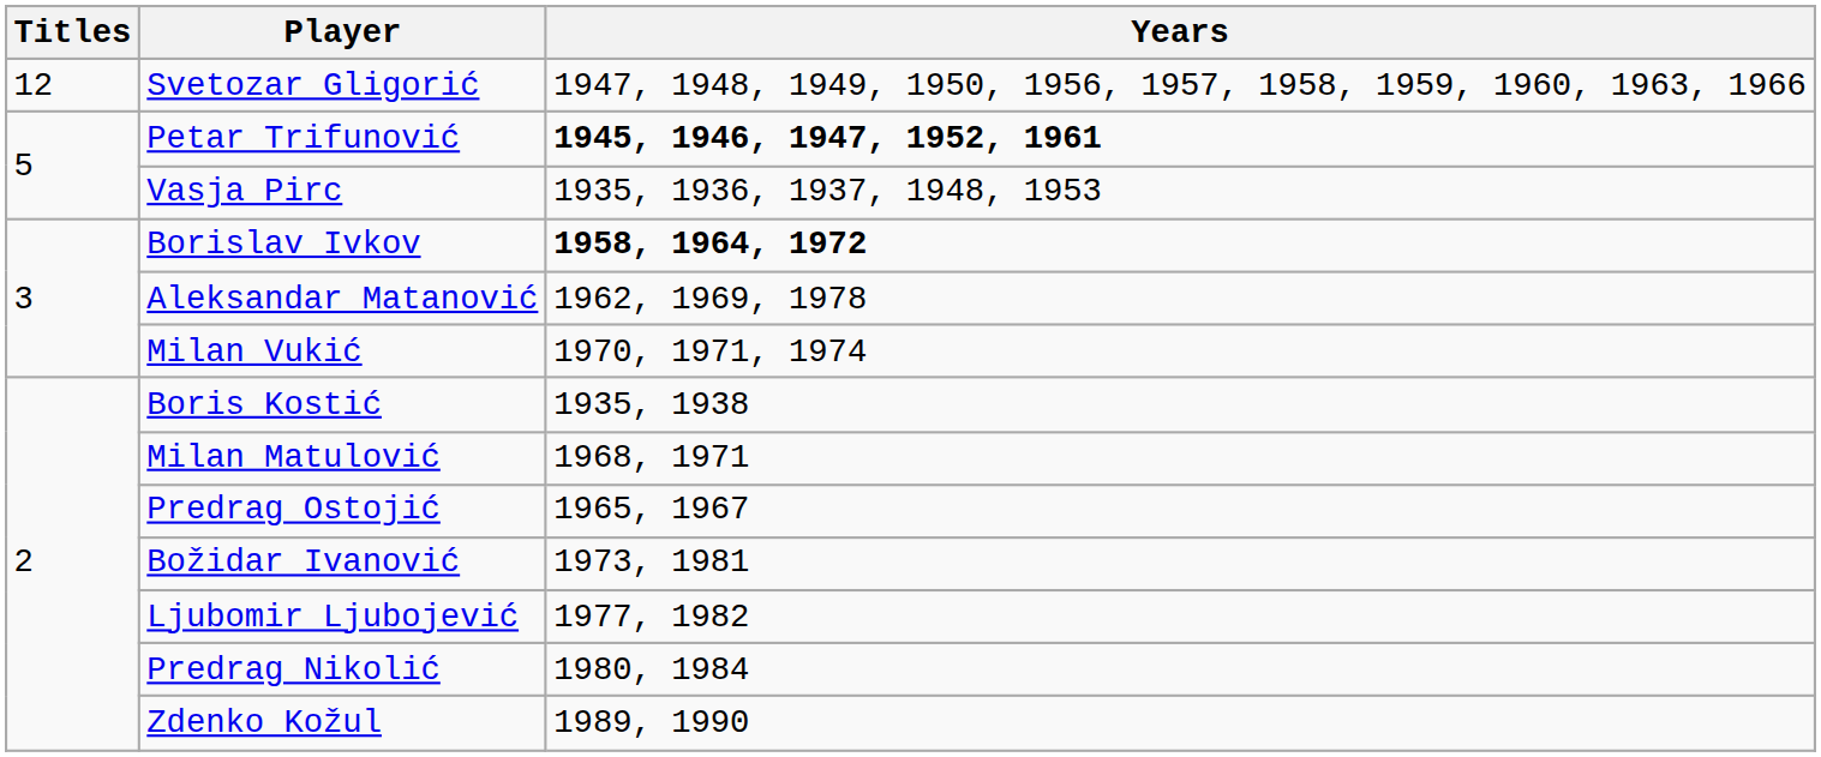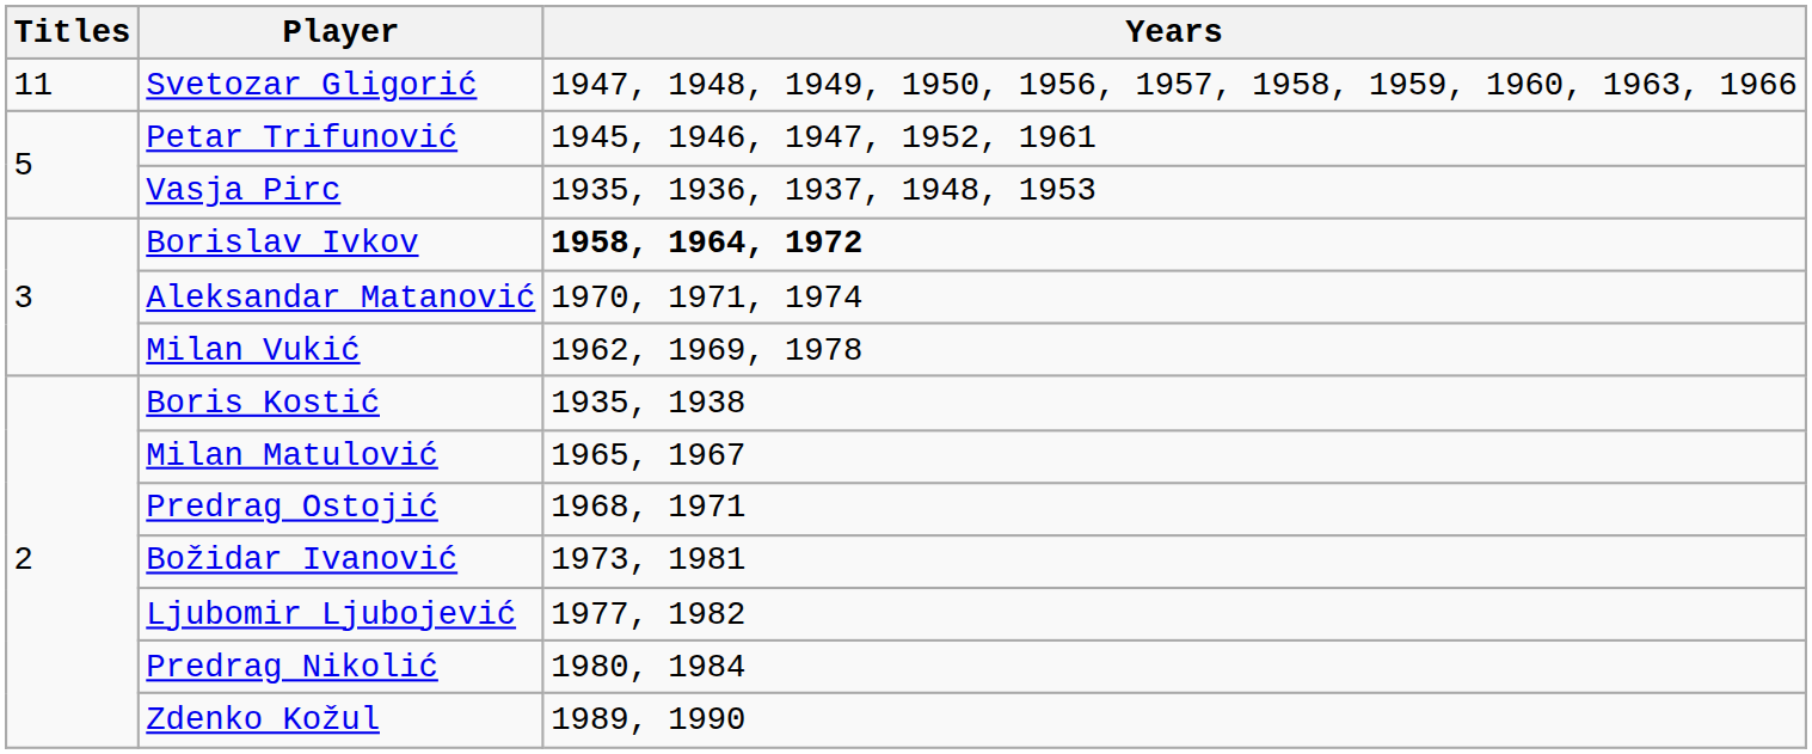Svetozar Gligorić | Titles: 12 -> 11
Petar Trifunović | Years: bold -> normal
Aleksandar Matanović | Years: 1962, 1969, 1978 -> 1970, 1971, 1974
Milan Vukić | Years: 1970, 1971, 1974 -> 1962, 1969, 1978
Milan Matulović | Years: 1968, 1971 -> 1965, 1967
Predrag Ostojić | Years: 1965, 1967 -> 1968, 1971
